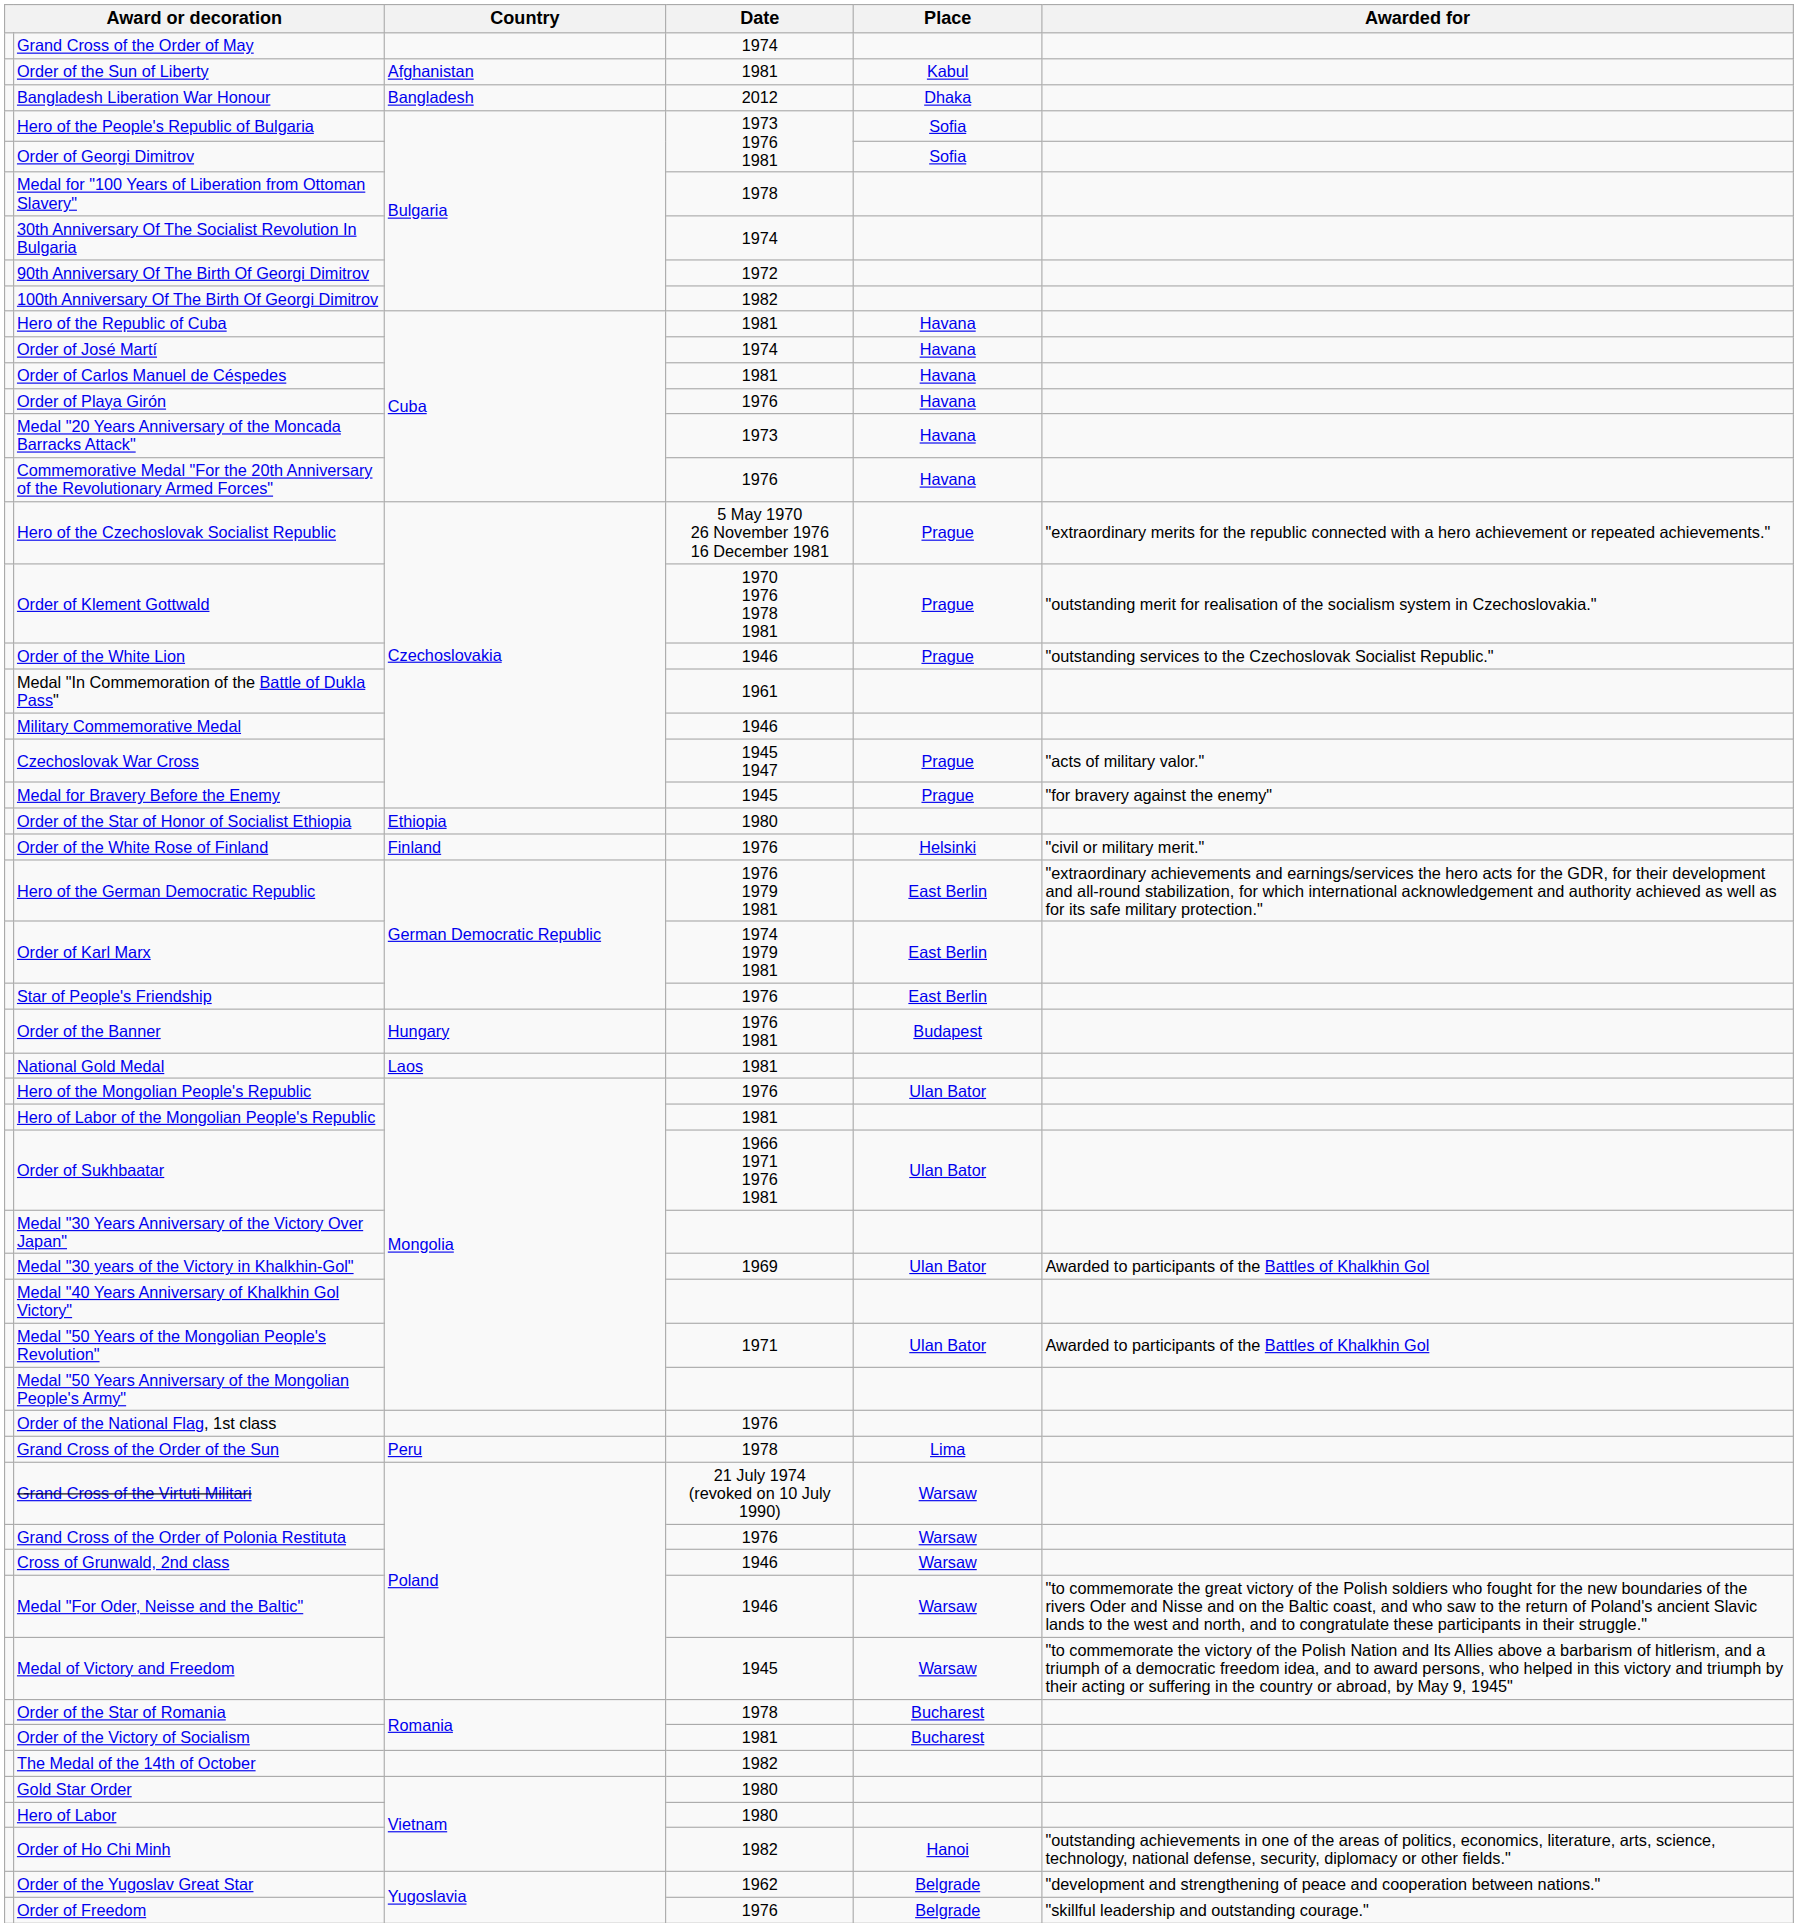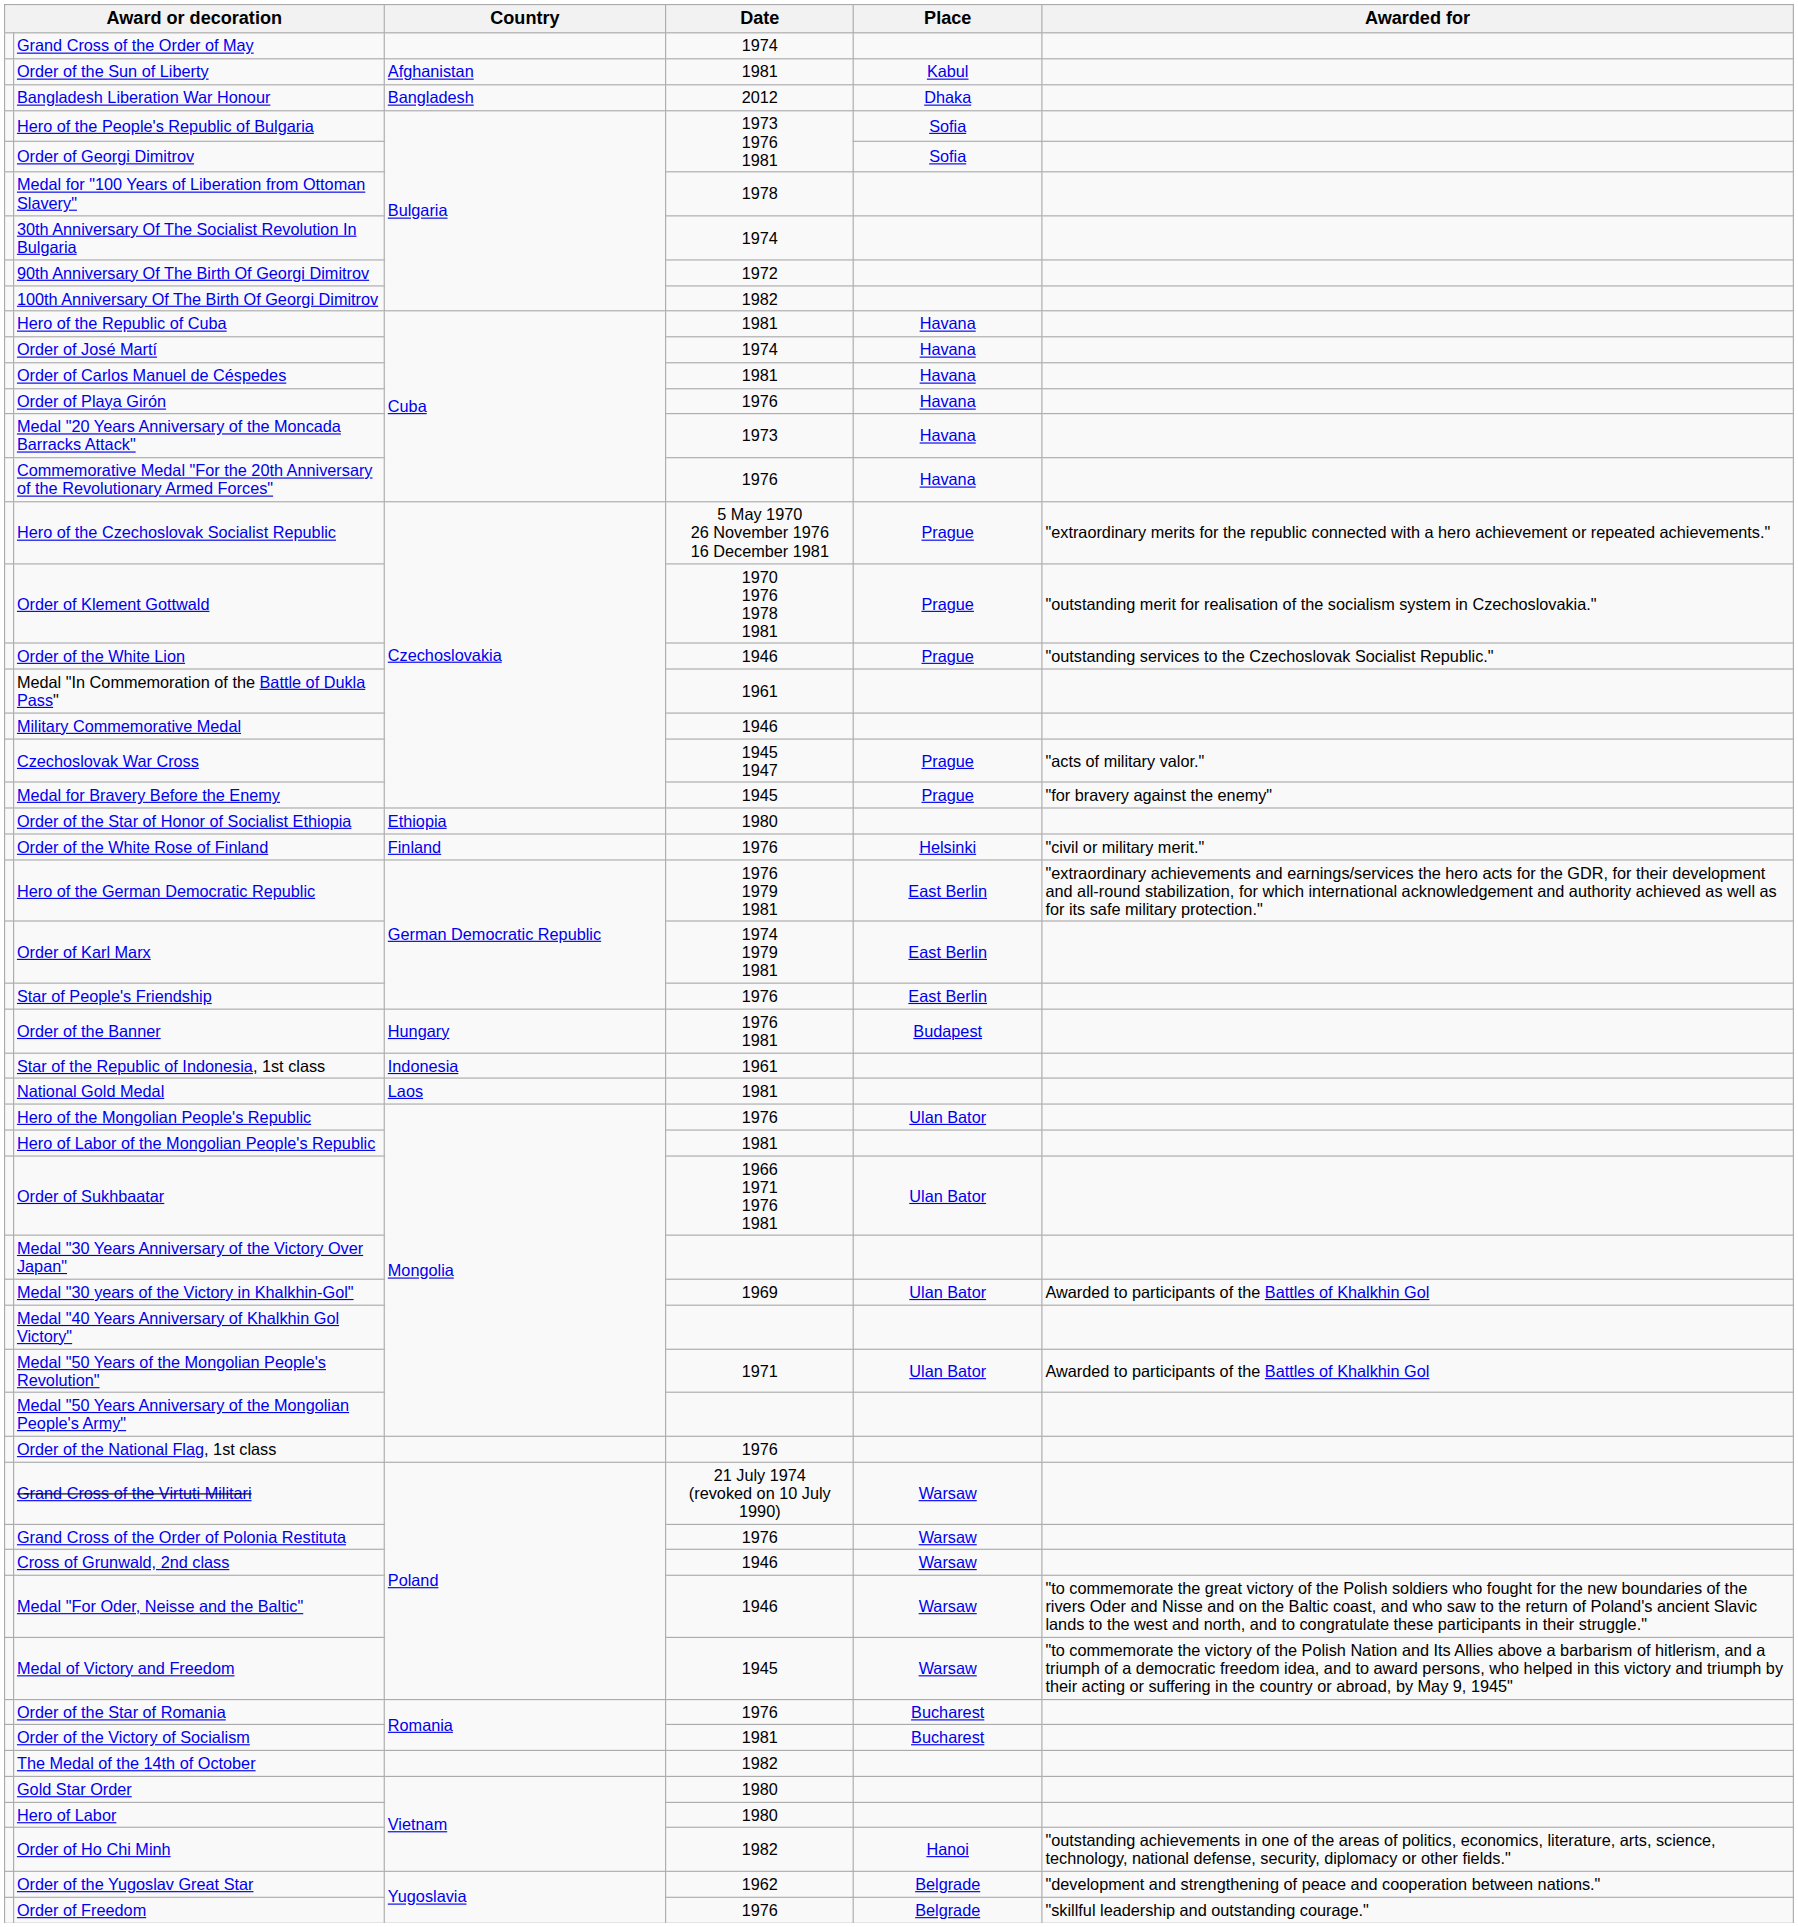+ row: Star of the Republic of Indonesia, 1st class | Indonesia | 1961
- row: Grand Cross of the Order of the Sun | Peru | 1978 | Lima
Order of the Star of Romania | Date: 1978 -> 1976
